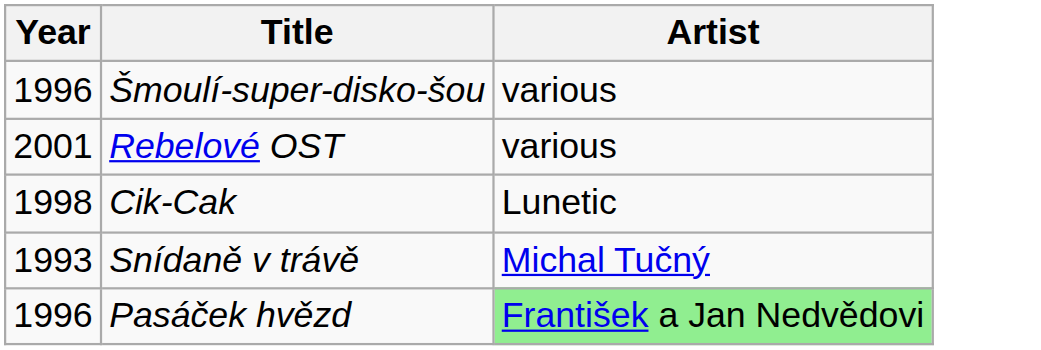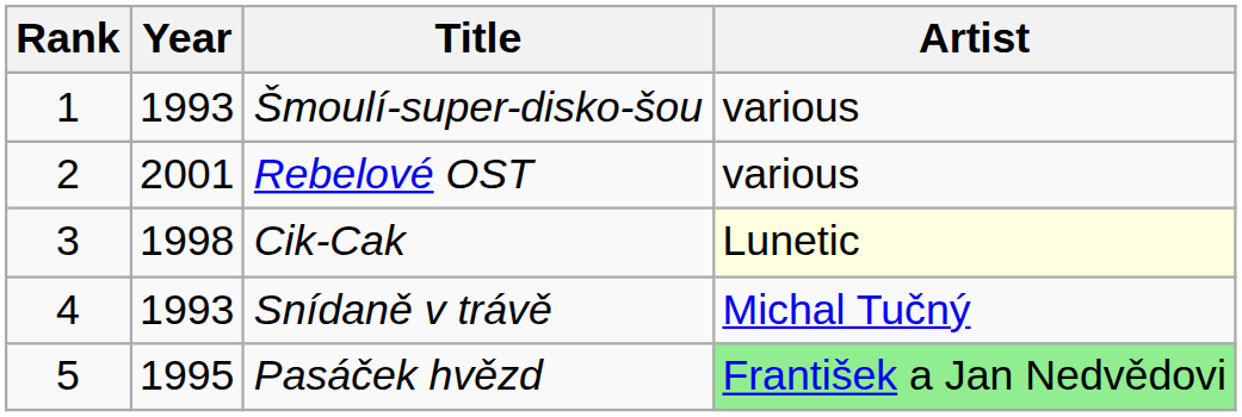+ column: Rank | 1 | 2 | 3 | 4 | 5
Šmoulí-super-disko-šou | Year: 1996 -> 1993
Cik-Cak | Artist: no background -> lightyellow background
Pasáček hvězd | Year: 1996 -> 1995
